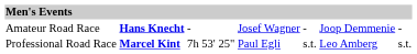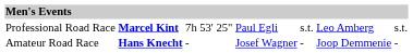rows swapped: Professional Road Race <-> Amateur Road Race
